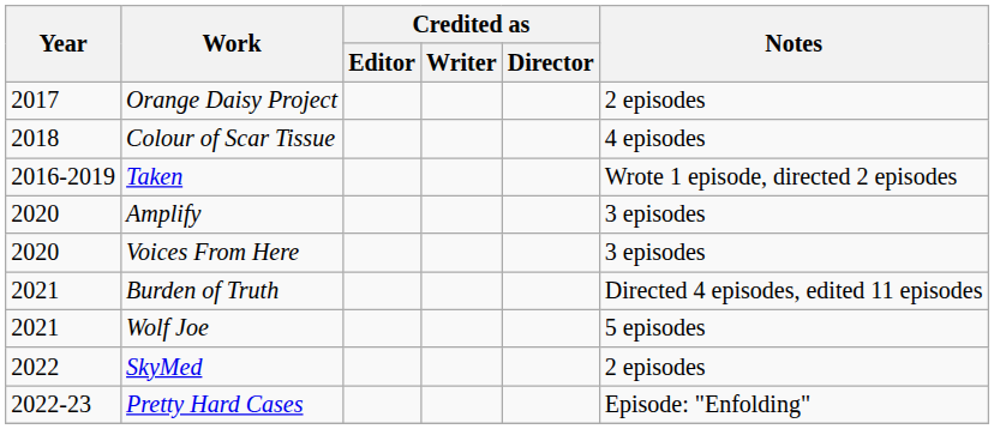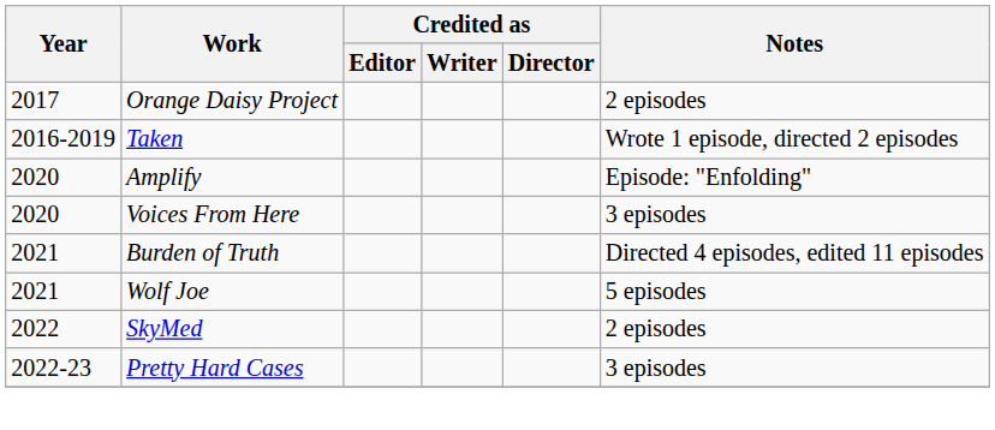- row: 2018 | Colour of Scar Tissue | 4 episodes
Amplify | Notes: 3 episodes -> Episode: "Enfolding"
Pretty Hard Cases | Notes: Episode: "Enfolding" -> 3 episodes
